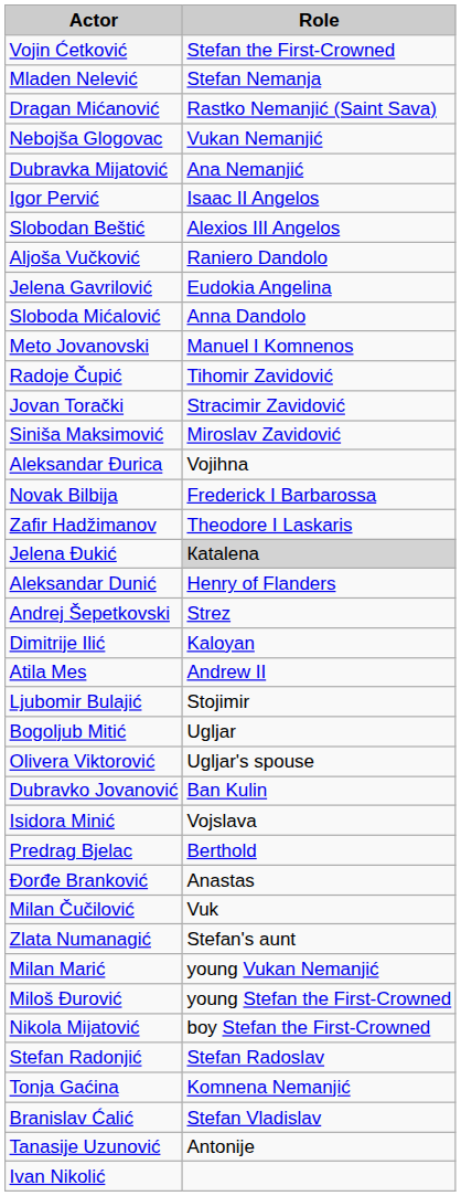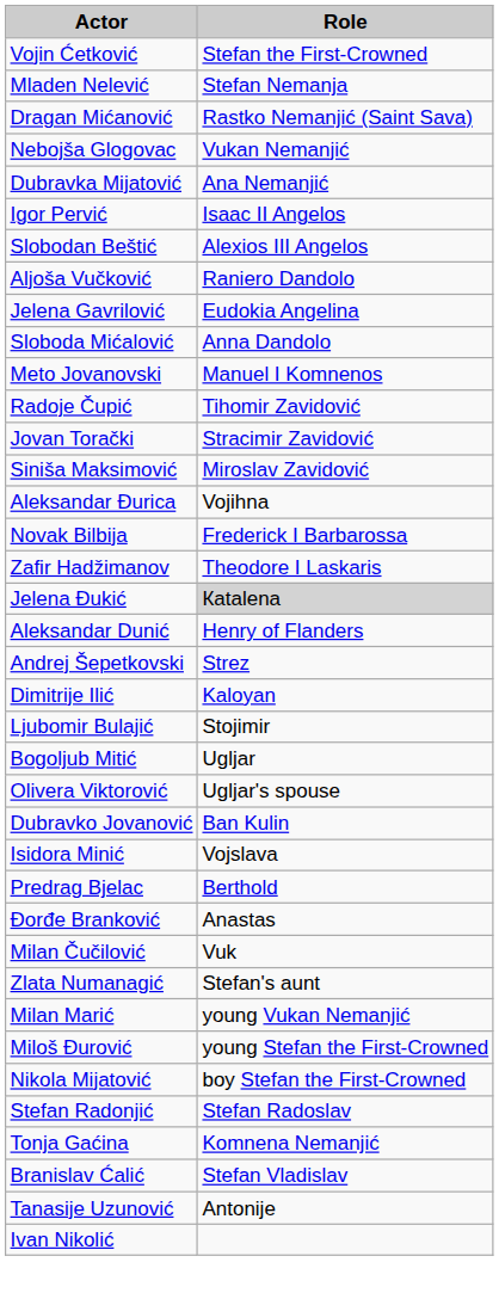- row: Atila Mes | Andrew II
